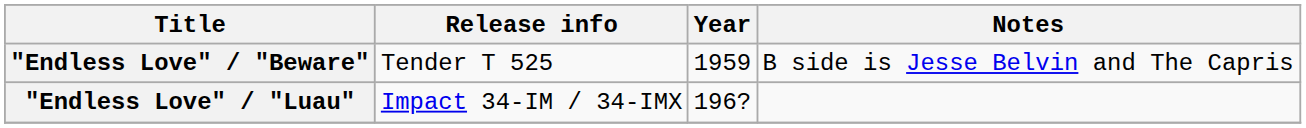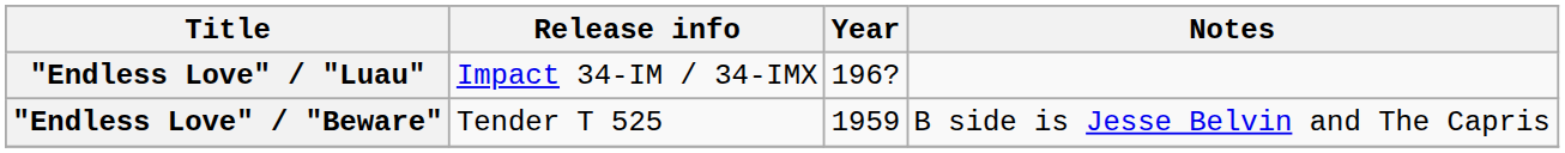rows swapped: "Endless Love" / "Beware" <-> "Endless Love" / "Luau"
